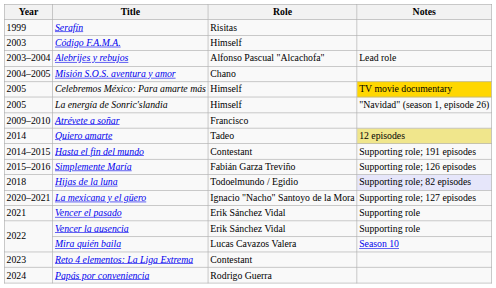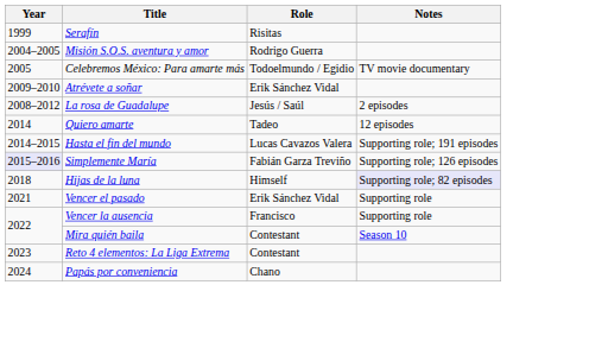- row: 2003 | Código F.A.M.A. | Himself
- row: 2003–2004 | Alebrijes y rebujos | Alfonso Pascual "Alcachofa" | Lead role
Misión S.O.S. aventura y amor | Role: Chano -> Rodrigo Guerra
Celebremos México: Para amarte más | Role: Himself -> Todoelmundo / Egidio
Celebremos México: Para amarte más | Notes: gold background -> no background
- row: 2005 | La energía de Sonric'slandia | Himself | "Navidad" (season 1, episode 26)
Atrévete a soñar | Role: Francisco -> Erik Sánchez Vidal
+ row: 2008–2012 | La rosa de Guadalupe | Jesús / Saúl | 2 episodes
Quiero amarte | Notes: khaki background -> no background
Hasta el fin del mundo | Role: Contestant -> Lucas Cavazos Valera
Simplemente María | Year: no background -> lavender background
Hijas de la luna | Role: Todoelmundo / Egidio -> Himself
- row: 2020–2021 | La mexicana y el güero | Ignacio "Nacho" Santoyo de la Mora | Supporting role; 127 episodes
Vencer la ausencia | Role: Erik Sánchez Vidal -> Francisco
Mira quién baila | Role: Lucas Cavazos Valera -> Contestant
Papás por conveniencia | Role: Rodrigo Guerra -> Chano
